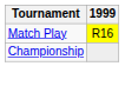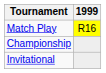+ row: Invitational
